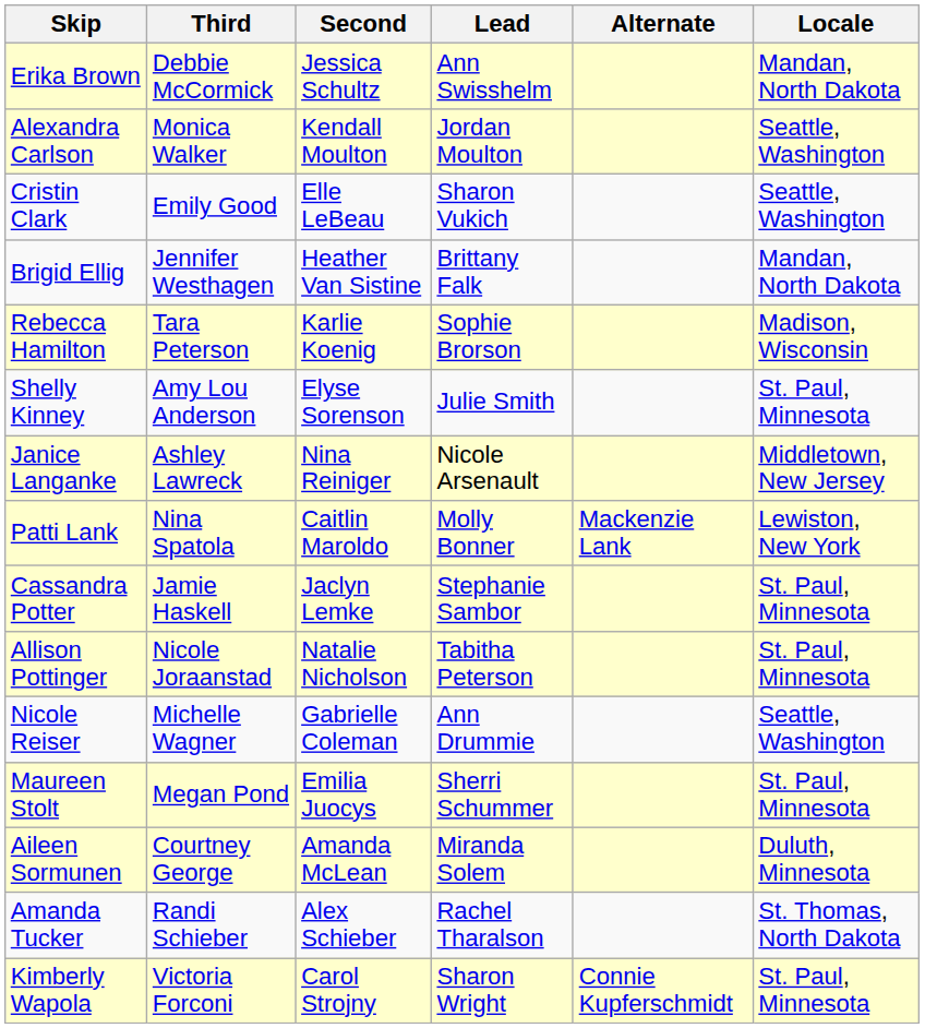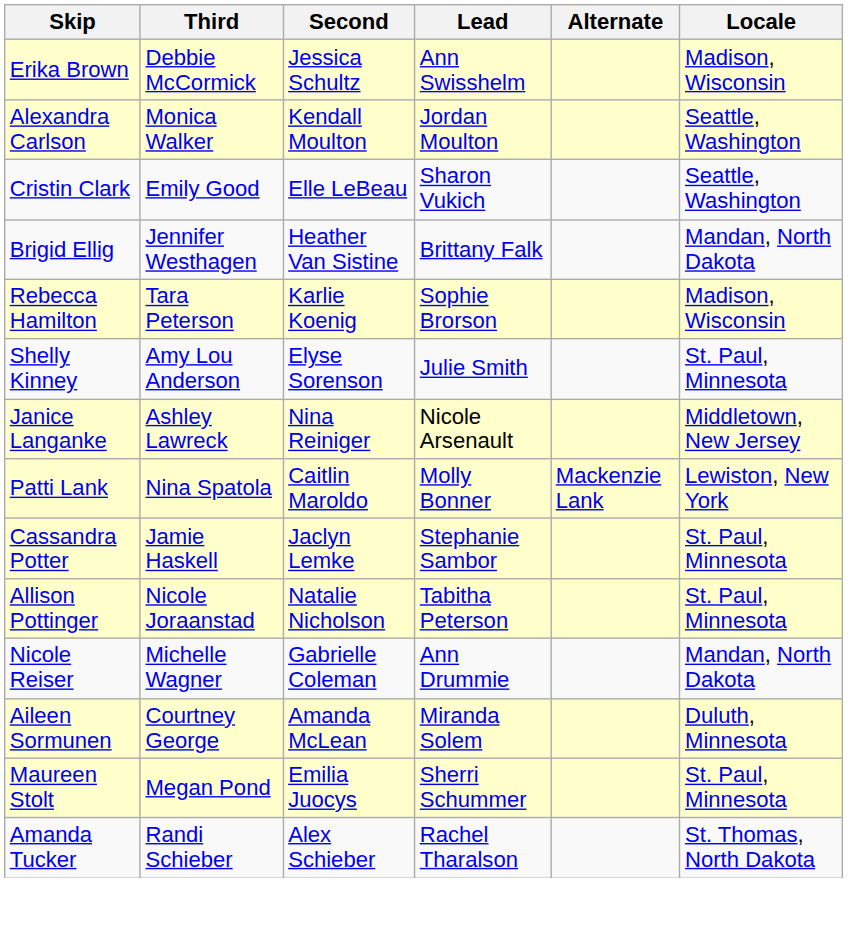Erika Brown | Locale: Mandan, North Dakota -> Madison, Wisconsin
Nicole Reiser | Locale: Seattle, Washington -> Mandan, North Dakota
rows swapped: Aileen Sormunen <-> Maureen Stolt
- row: Kimberly Wapola | Victoria Forconi | Carol Strojny | Sharon Wright | Connie Kupferschmidt | St. Paul, Minnesota
